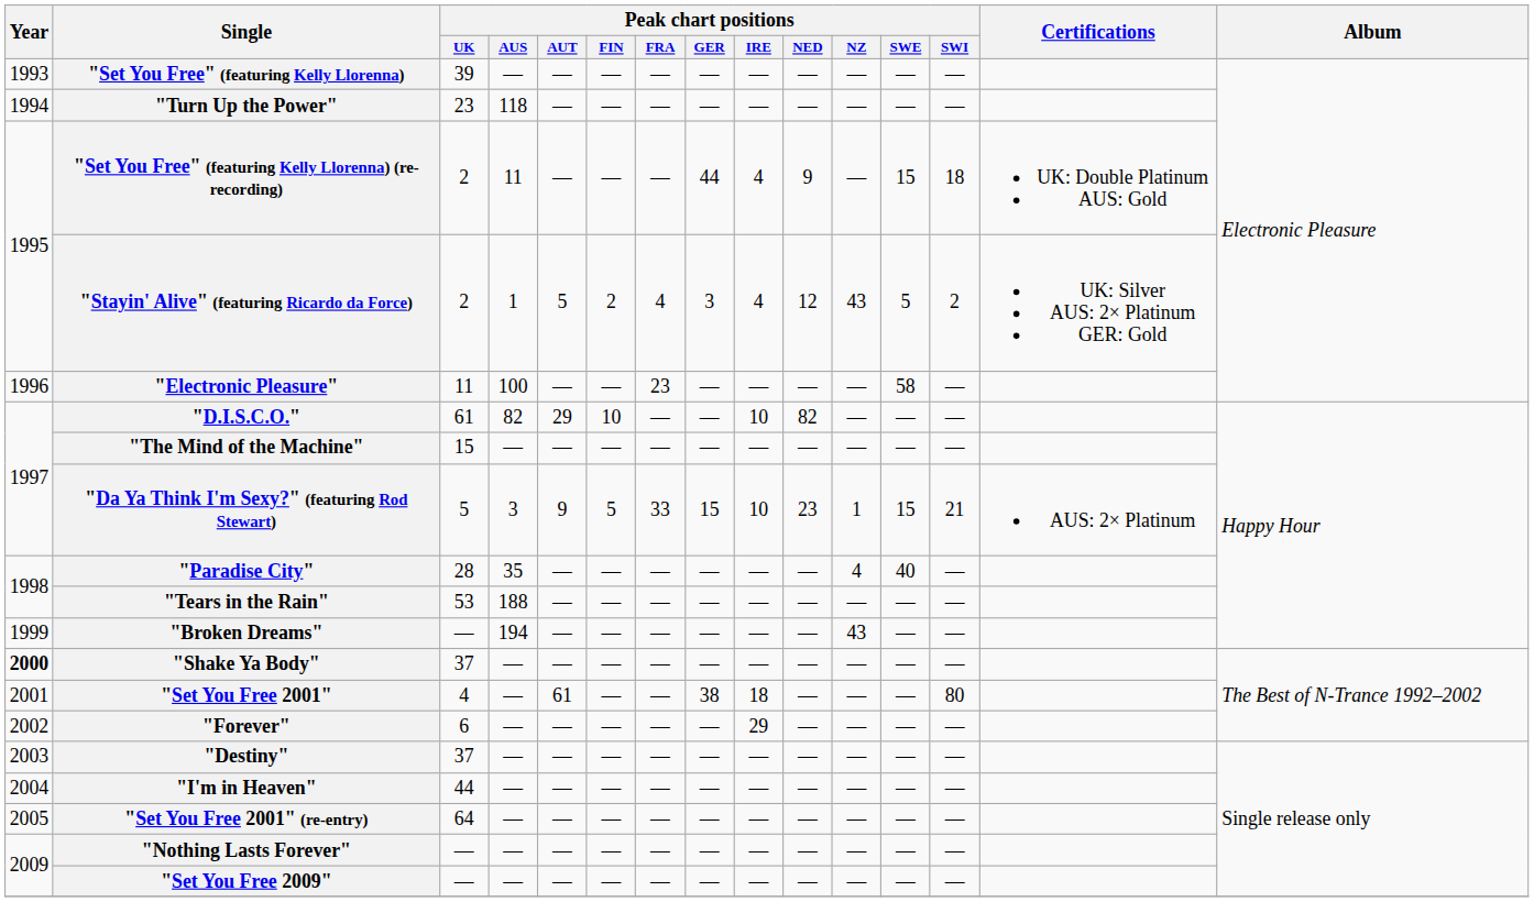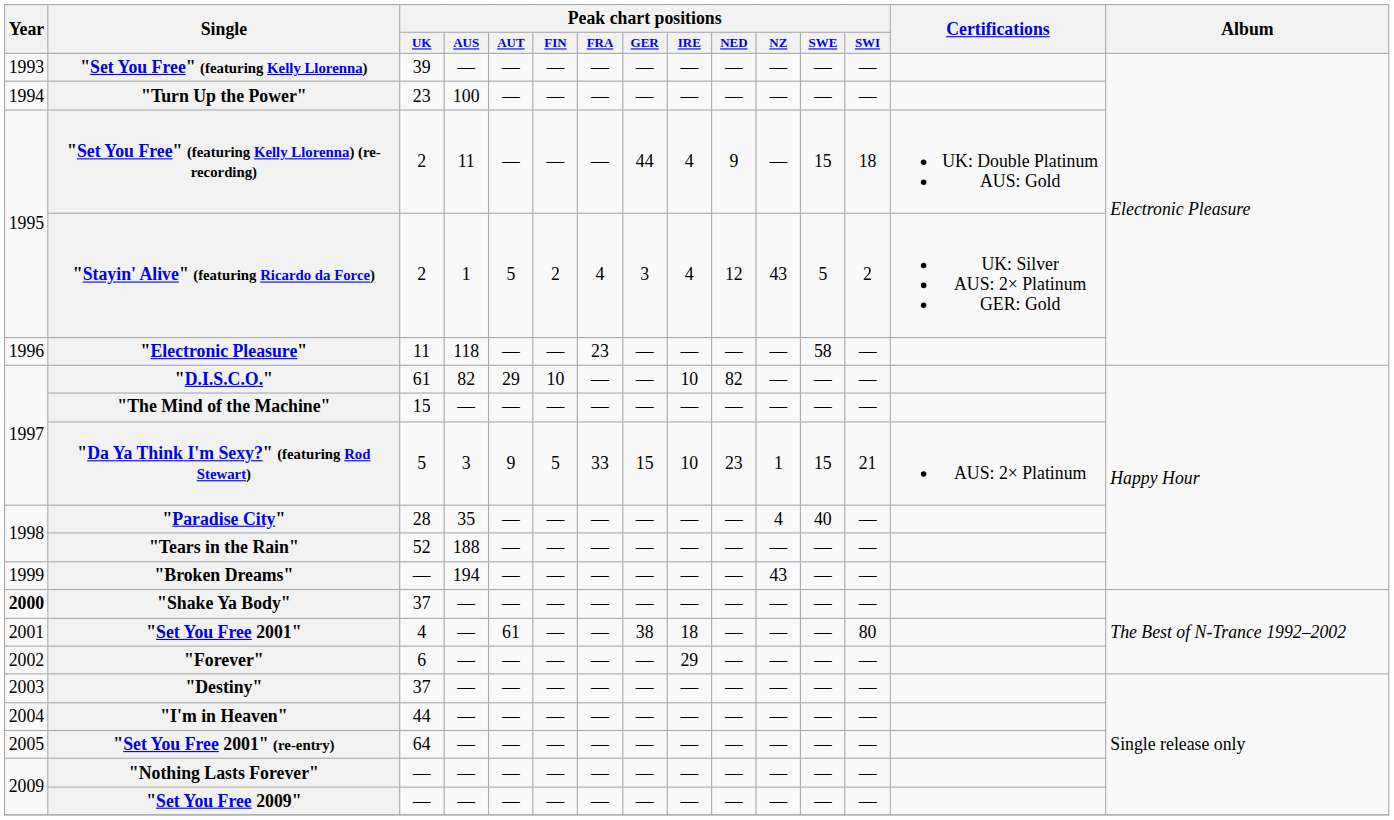"Turn Up the Power" | Peak chart positions / AUS: 118 -> 100
"Electronic Pleasure" | Peak chart positions / AUS: 100 -> 118
"Tears in the Rain" | Peak chart positions / UK: 53 -> 52
